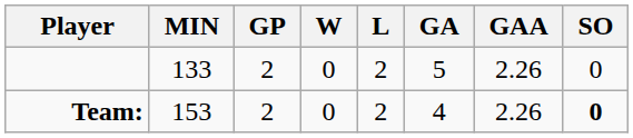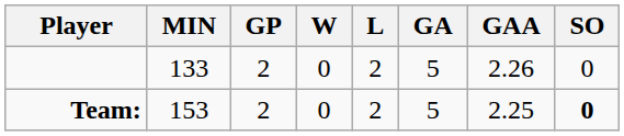Team: | GA: 4 -> 5
Team: | GAA: 2.26 -> 2.25
